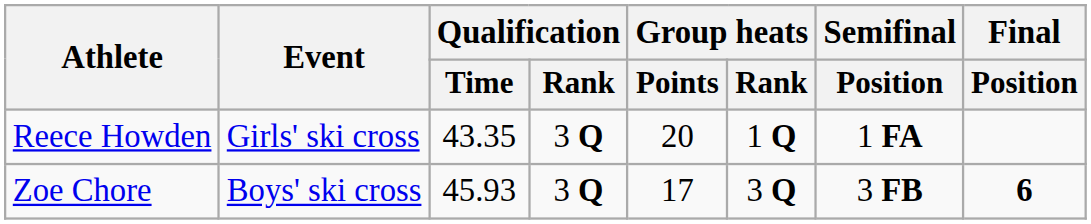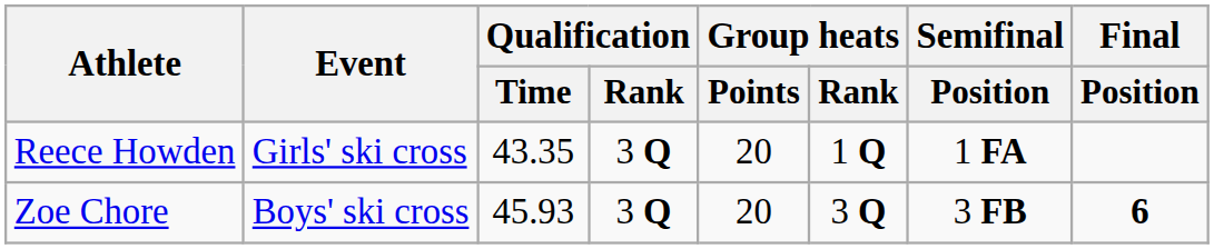Zoe Chore | Group heats / Points: 17 -> 20
